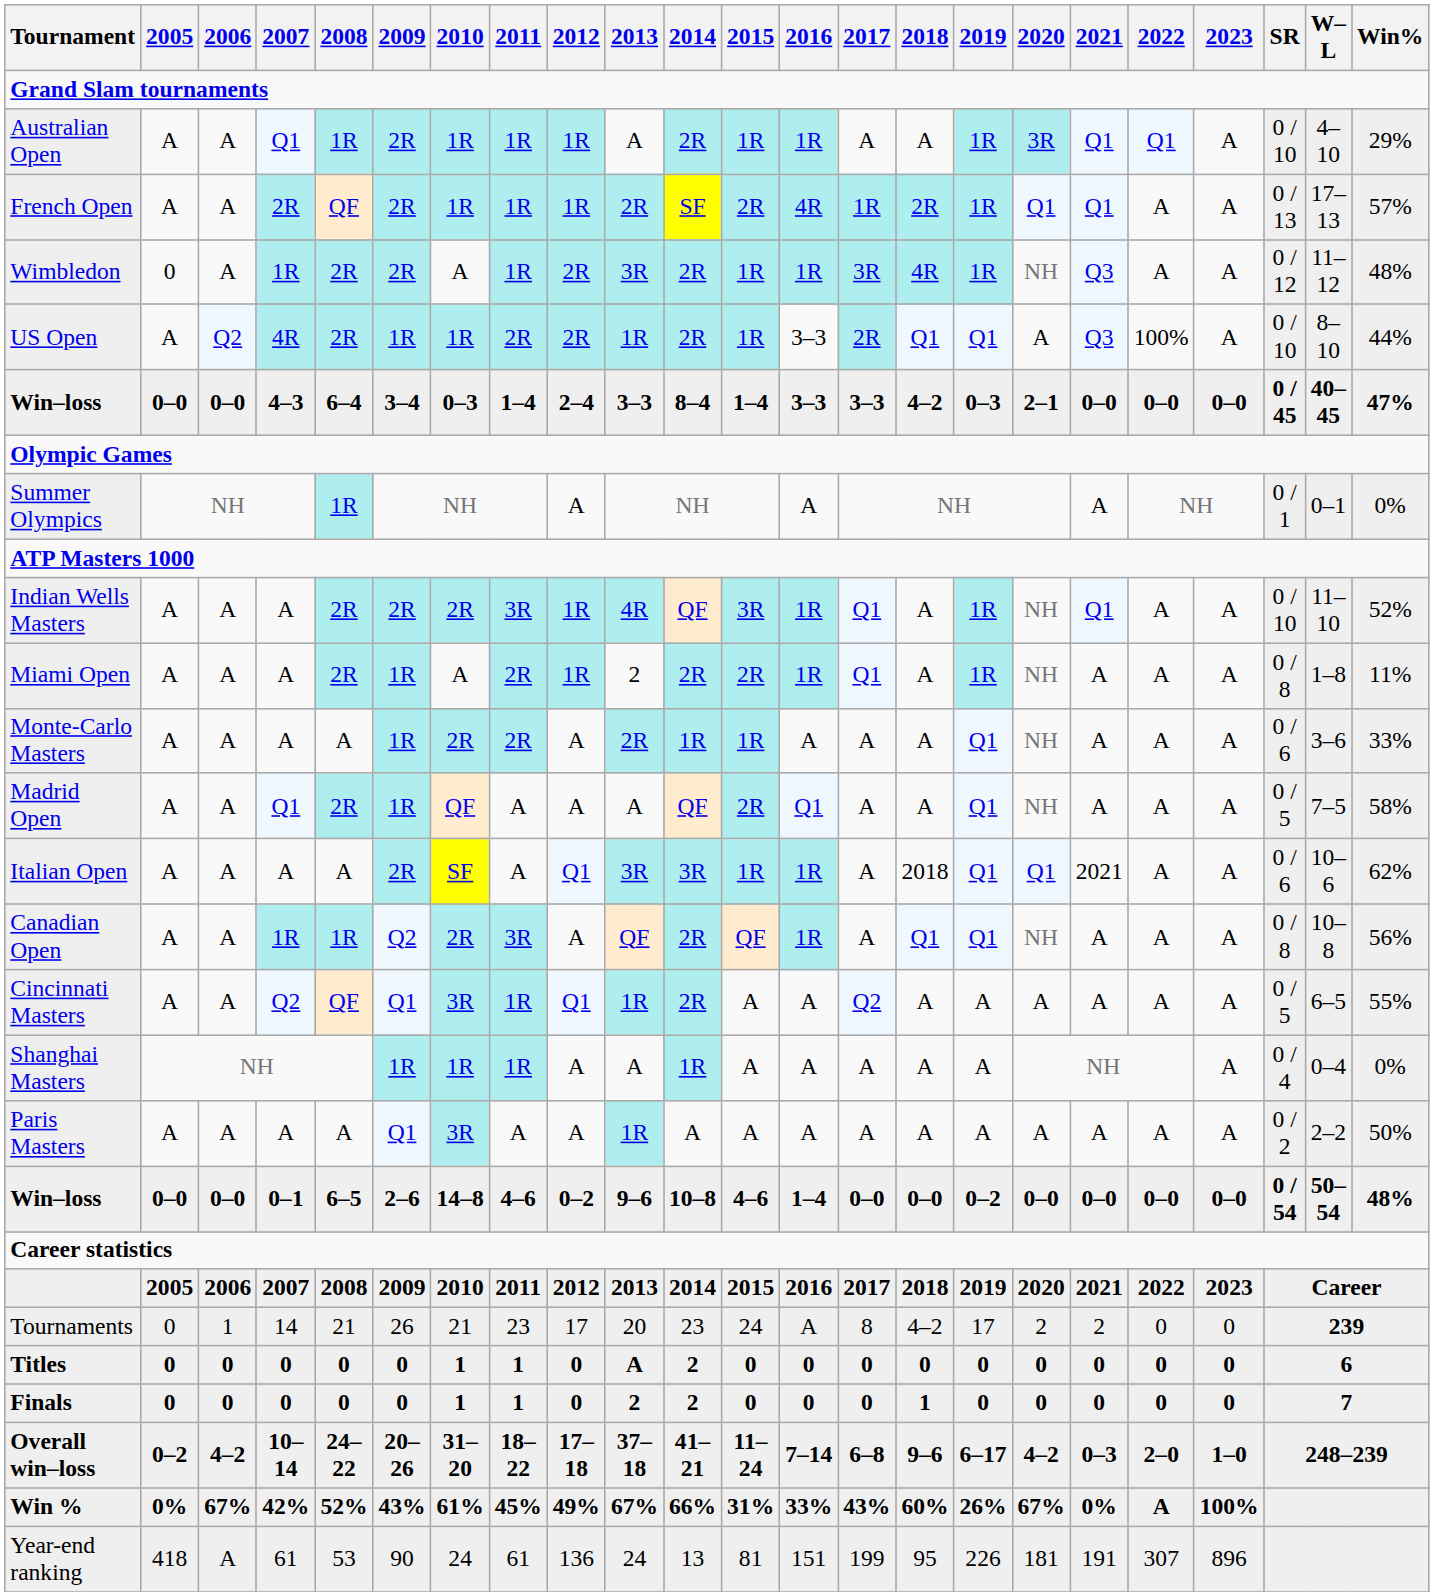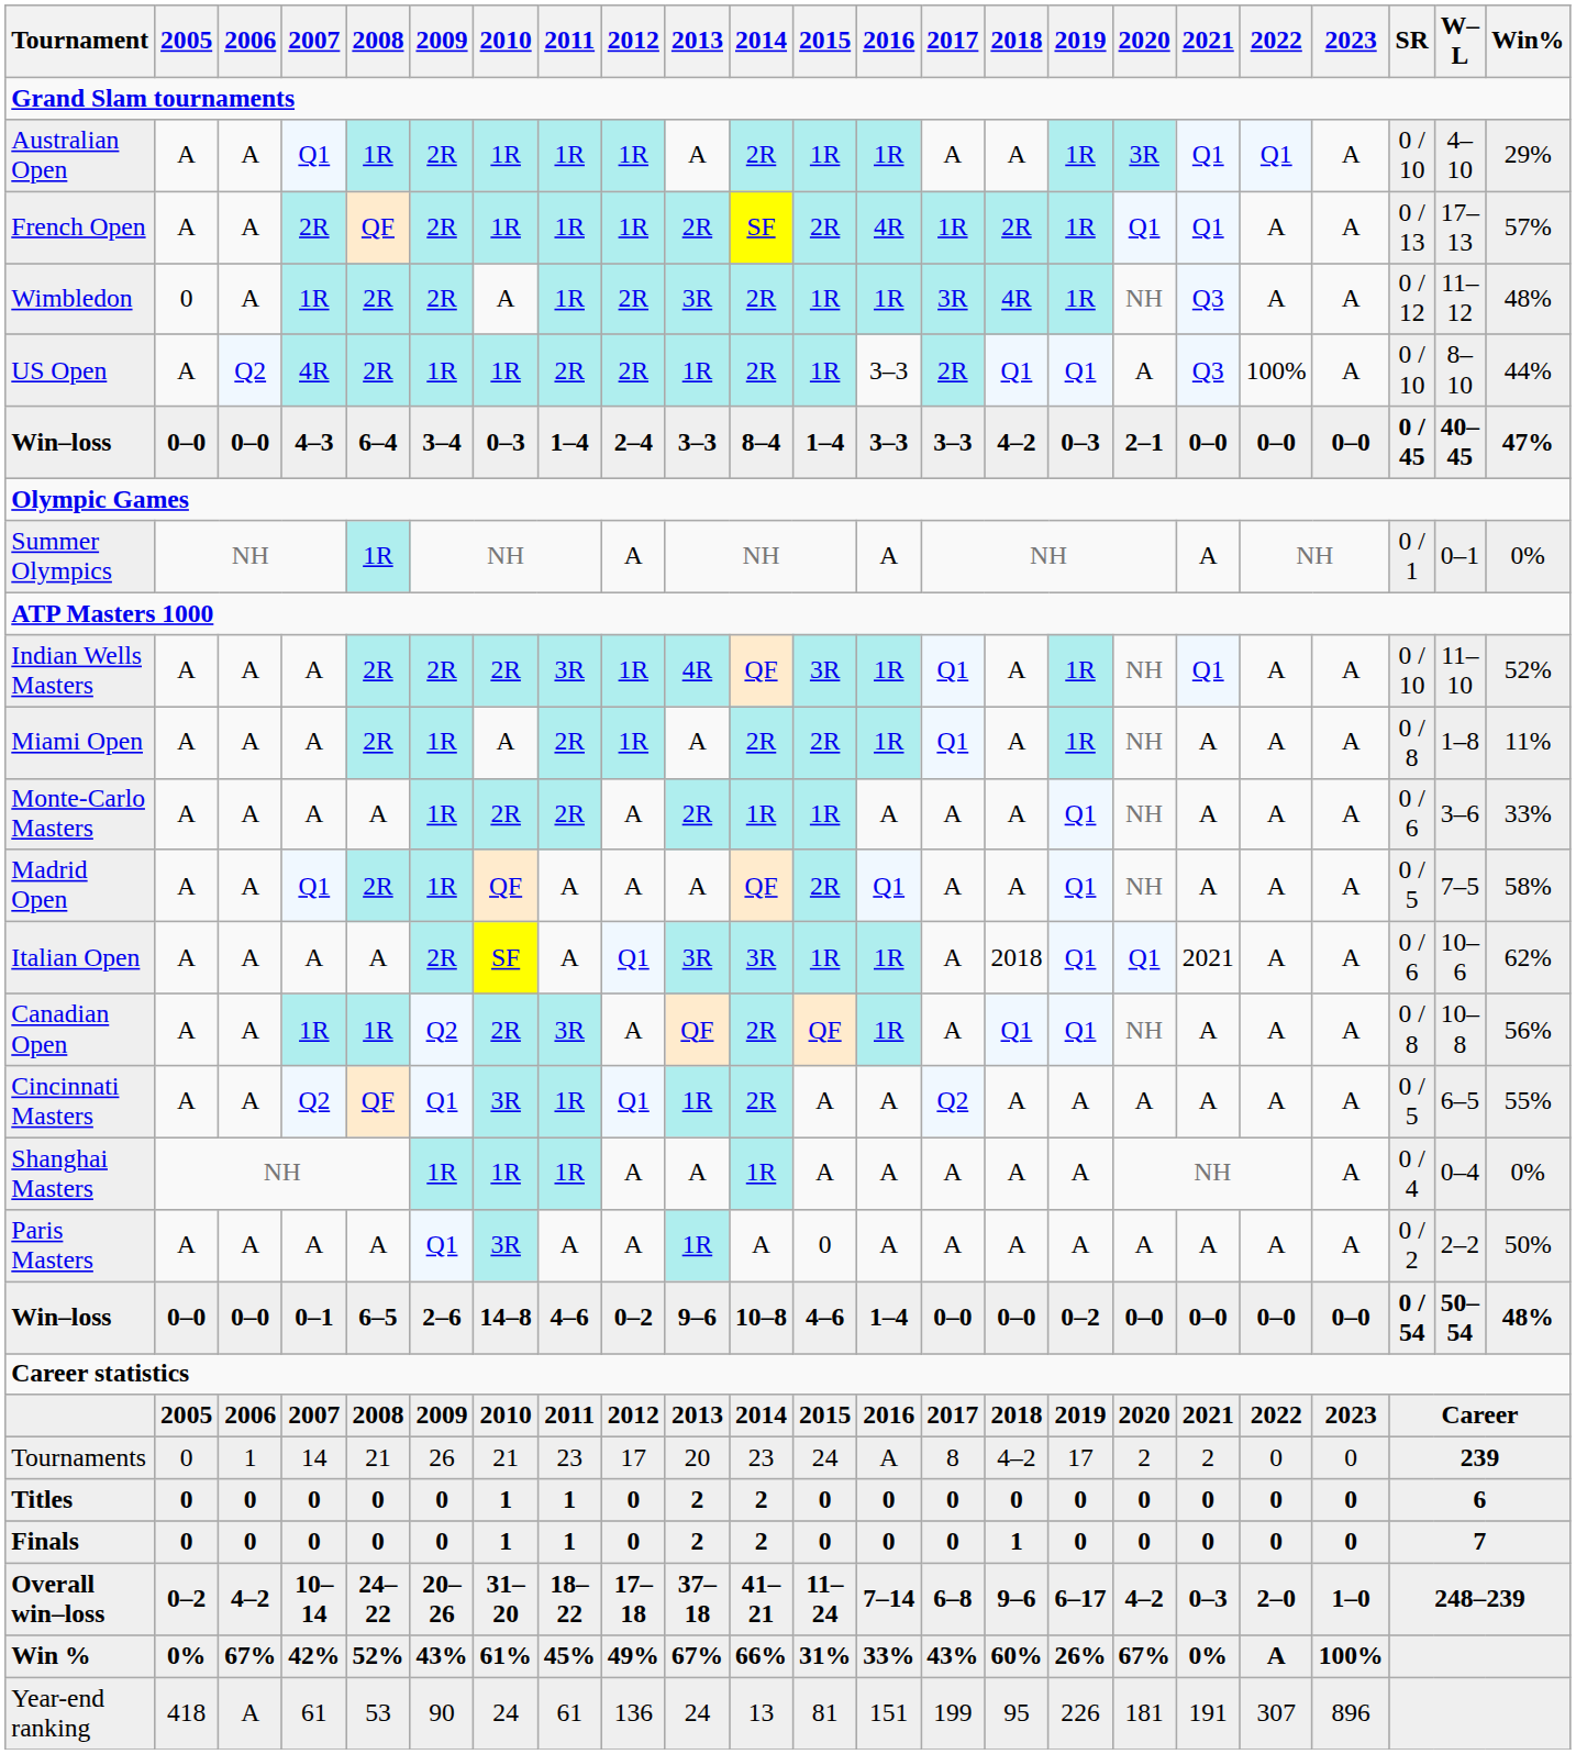Miami Open | 2013: 2 -> A
Paris Masters | 2015: A -> 0
Titles | 2013: A -> 2
